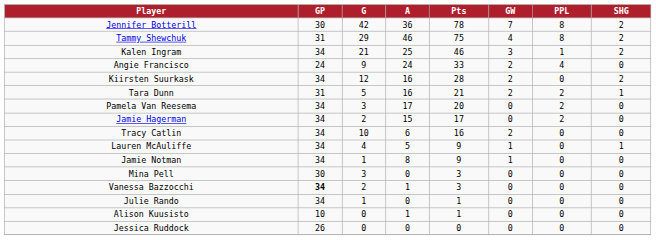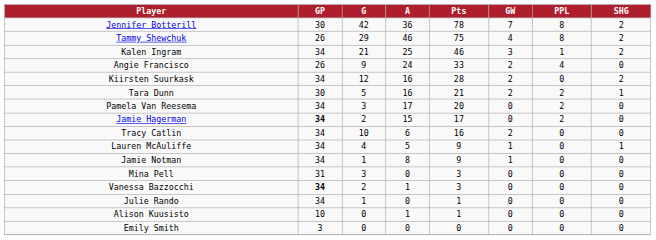Tammy Shewchuk | GP: 31 -> 26
Angie Francisco | GP: 24 -> 26
Tara Dunn | GP: 31 -> 30
Jamie Hagerman | GP: normal -> bold
Mina Pell | GP: 30 -> 31
- row: Jessica Ruddock | 26 | 0 | 0 | 0 | 0 | 0 | 0
+ row: Emily Smith | 3 | 0 | 0 | 0 | 0 | 0 | 0
